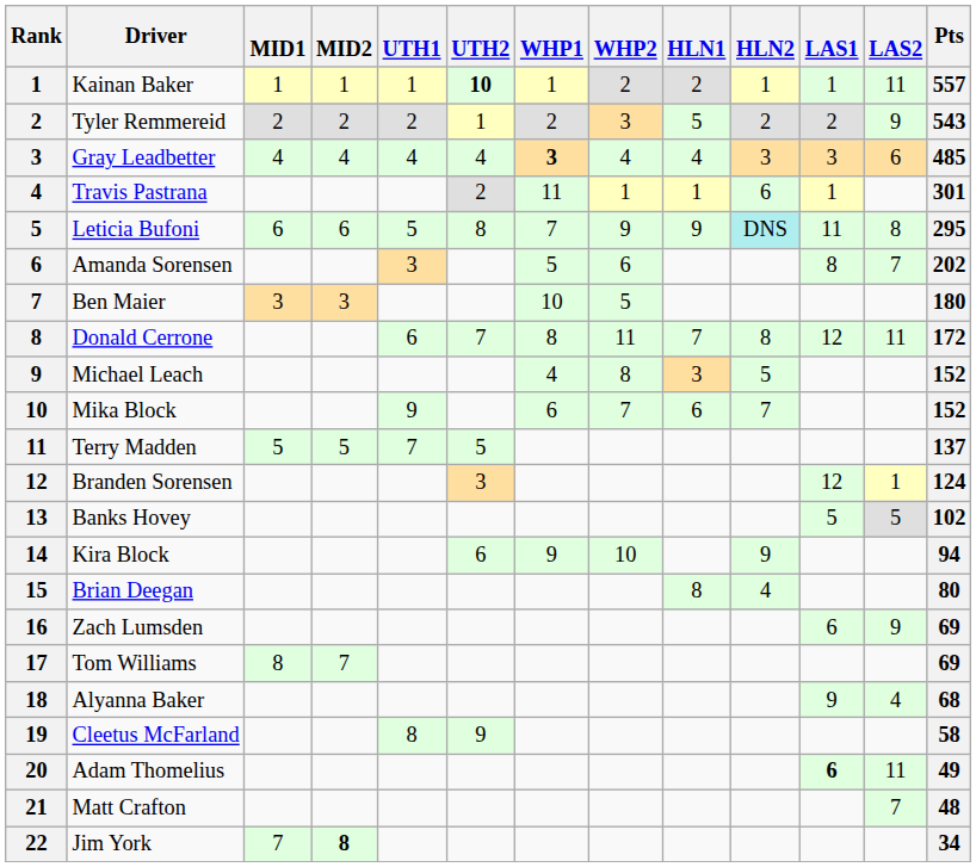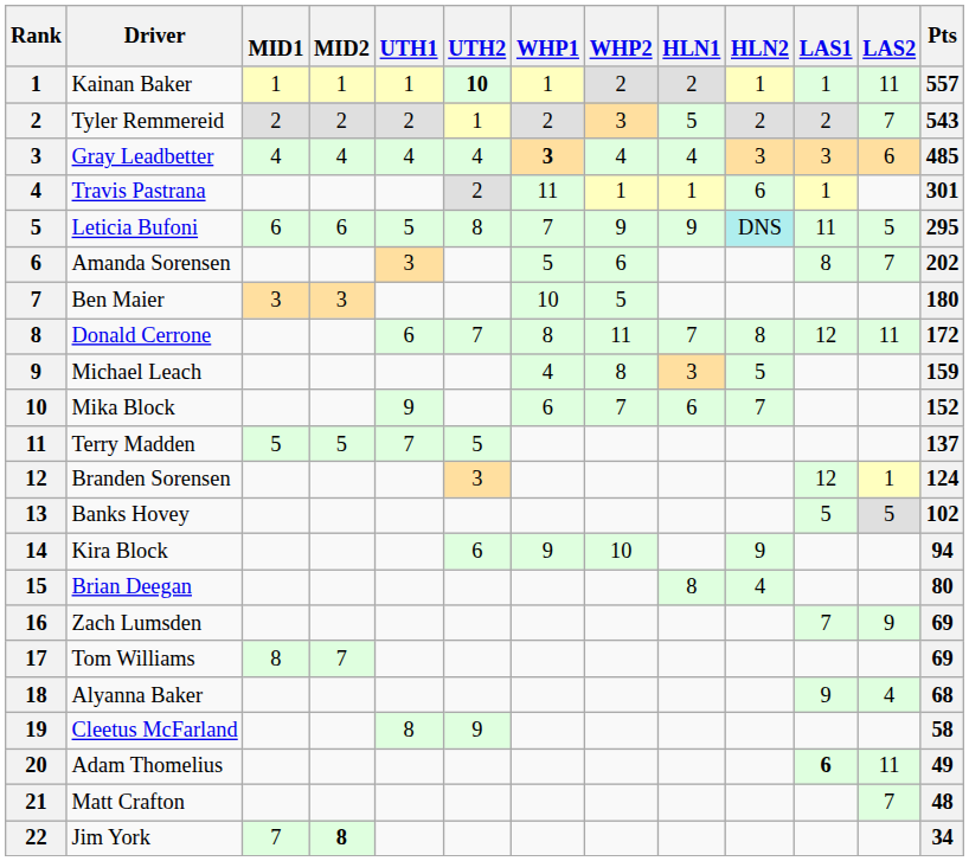Tyler Remmereid | LAS2: 9 -> 7
Leticia Bufoni | LAS2: 8 -> 5
Michael Leach | Pts: 152 -> 159
Zach Lumsden | LAS1: 6 -> 7
